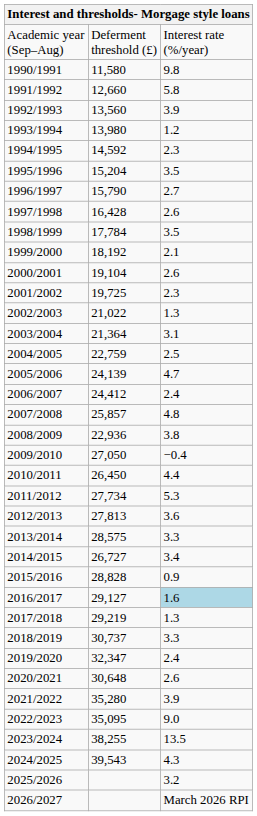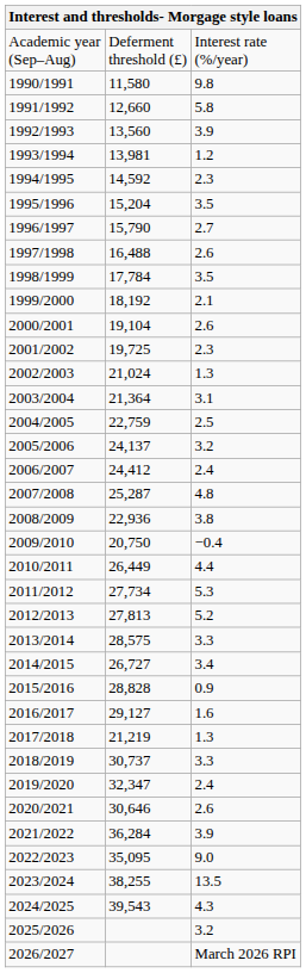1993/1994 | column 2: 13,980 -> 13,981
1997/1998 | column 2: 16,428 -> 16,488
2002/2003 | column 2: 21,022 -> 21,024
2005/2006 | column 2: 24,139 -> 24,137
2005/2006 | column 3: 4.7 -> 3.2
2007/2008 | column 2: 25,857 -> 25,287
2009/2010 | column 2: 27,050 -> 20,750
2010/2011 | column 2: 26,450 -> 26,449
2012/2013 | column 3: 3.6 -> 5.2
2016/2017 | column 3: lightblue background -> no background
2017/2018 | column 2: 29,219 -> 21,219
2020/2021 | column 2: 30,648 -> 30,646
2021/2022 | column 2: 35,280 -> 36,284
